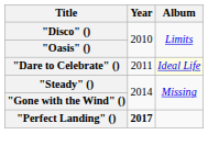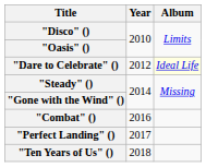"Dare to Celebrate" () | Year: 2011 -> 2012
+ row: "Combat" () | 2016
"Perfect Landing" () | Year: bold -> normal
+ row: "Ten Years of Us" () | 2018
